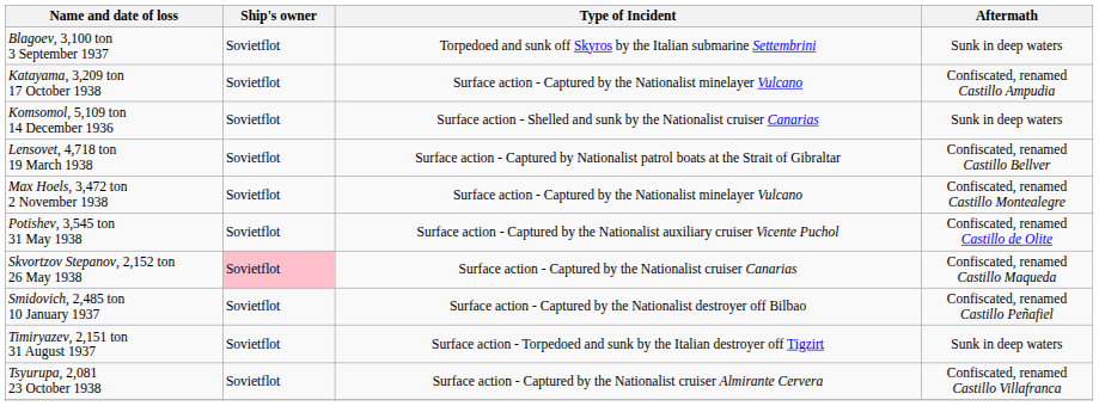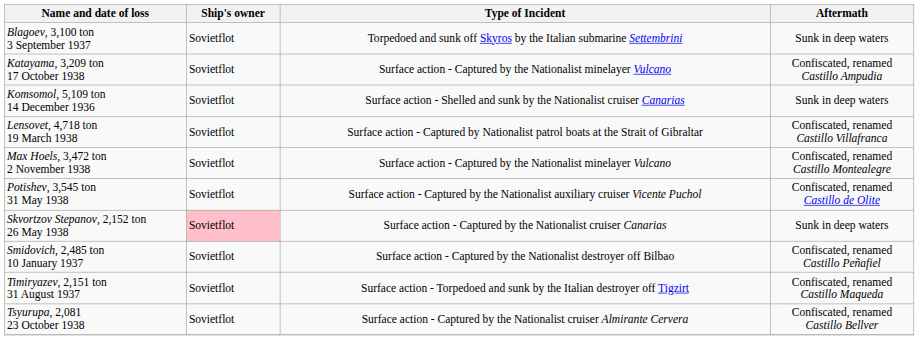Lensovet, 4,718 ton 19 March 1938 | Aftermath: Confiscated, renamed Castillo Bellver -> Confiscated, renamed Castillo Villafranca
Skvortzov Stepanov, 2,152 ton 26 May 1938 | Aftermath: Confiscated, renamed Castillo Maqueda -> Sunk in deep waters
Timiryazev, 2,151 ton 31 August 1937 | Aftermath: Sunk in deep waters -> Confiscated, renamed Castillo Maqueda
Tsyurupa, 2,081 23 October 1938 | Aftermath: Confiscated, renamed Castillo Villafranca -> Confiscated, renamed Castillo Bellver
